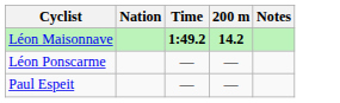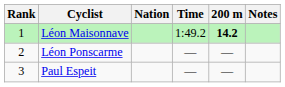+ column: Rank | 1 | 2 | 3
Léon Maisonnave | Time: bold -> normal
